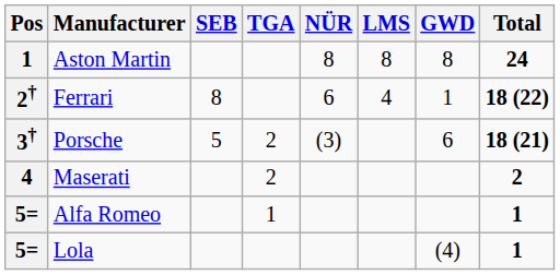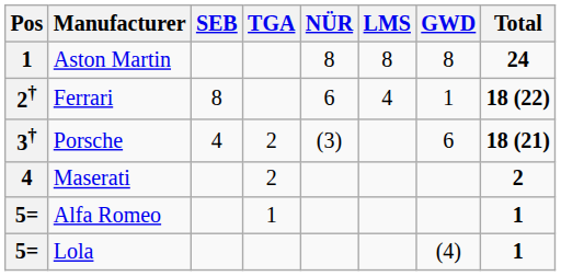Porsche | SEB: 5 -> 4
